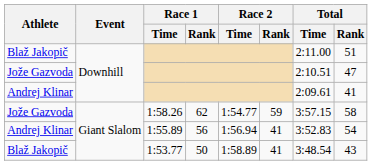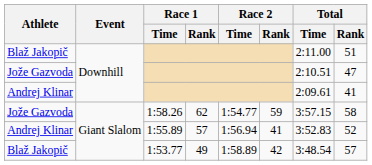1:55.89 | Race 1 / Rank: 56 -> 57
1:55.89 | Total / Rank: 54 -> 52
1:53.77 | Race 1 / Rank: 50 -> 49
1:53.77 | Race 2 / Rank: 41 -> 42
1:53.77 | Total / Rank: 43 -> 57
